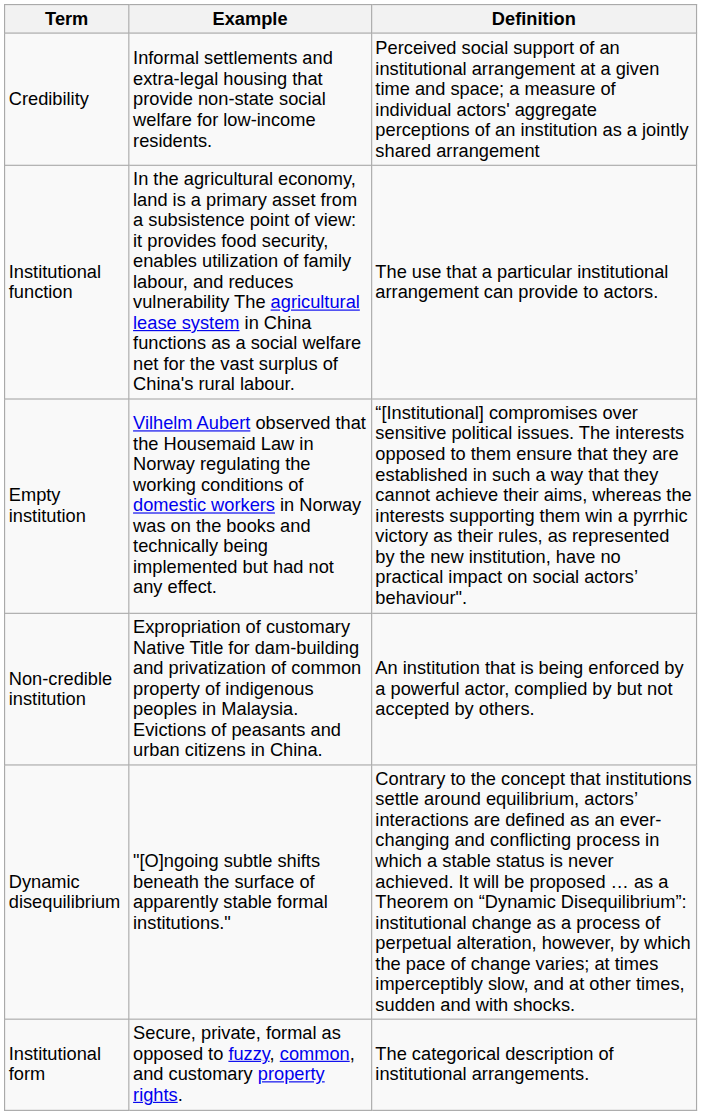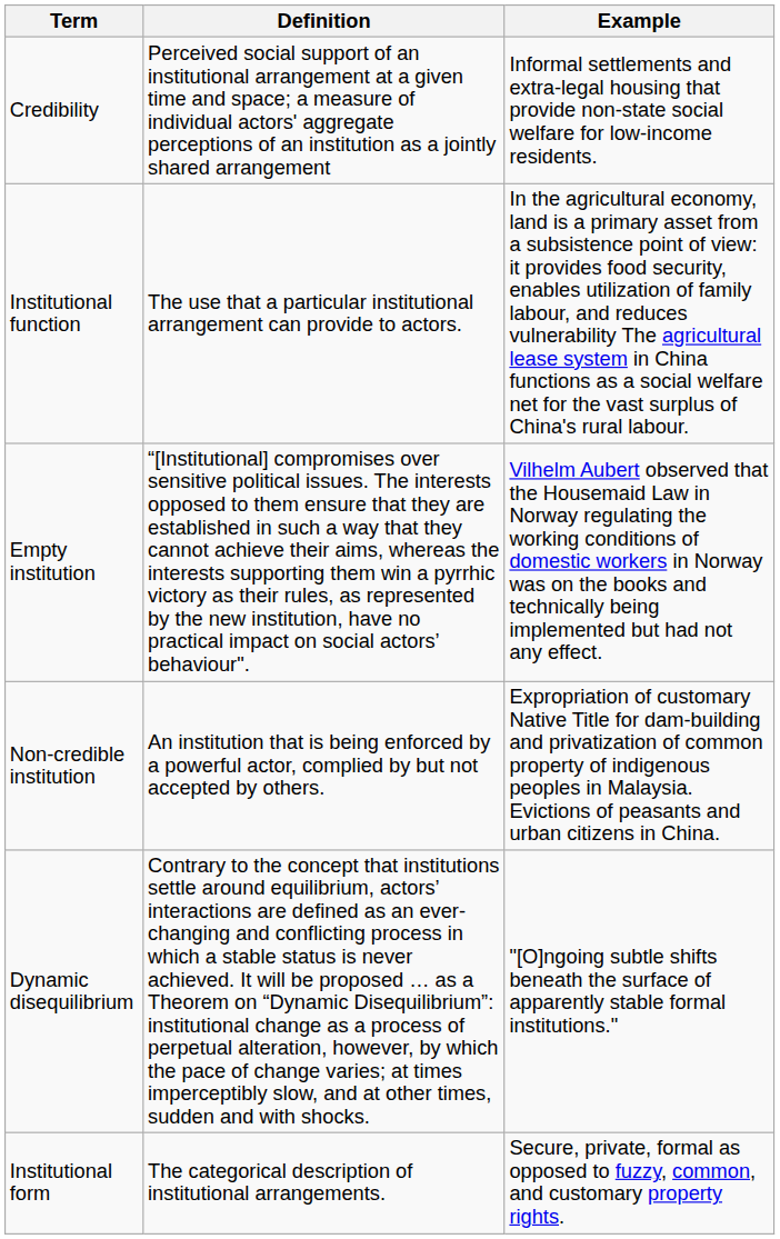columns swapped: Definition <-> Example
